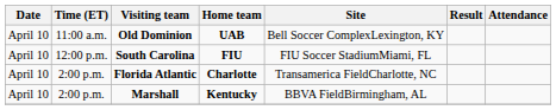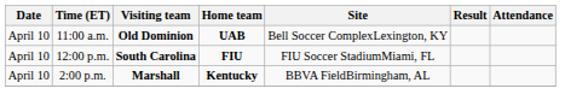- row: April 10 | 2:00 p.m. | Florida Atlantic | Charlotte | Transamerica FieldCharlotte, NC
